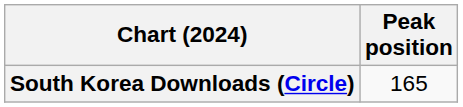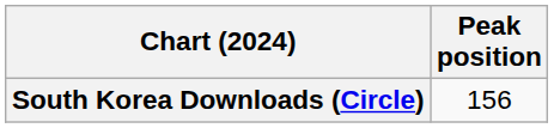South Korea Downloads (Circle) | Peak position: 165 -> 156
